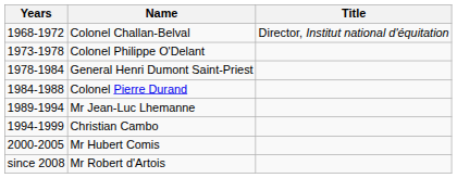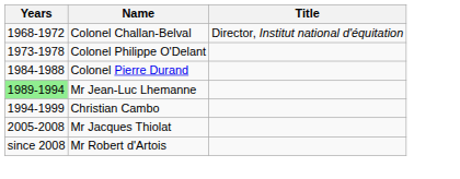- row: 1978-1984 | General Henri Dumont Saint-Priest
Mr Jean-Luc Lhemanne | Years: no background -> lightgreen background
- row: 2000-2005 | Mr Hubert Comis
+ row: 2005-2008 | Mr Jacques Thiolat
